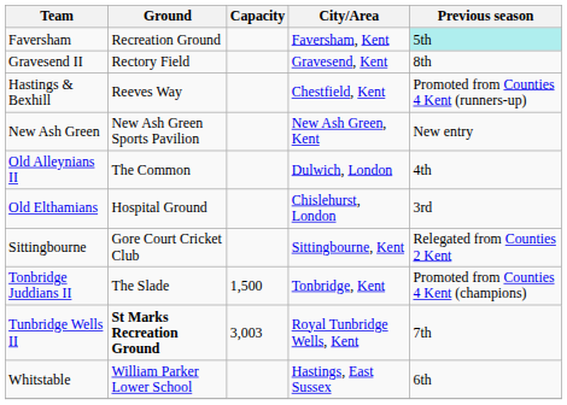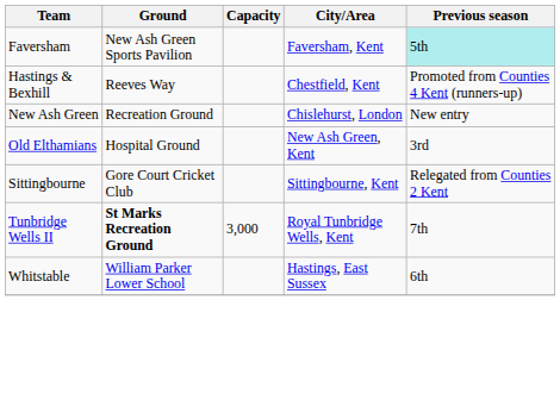Faversham | Ground: Recreation Ground -> New Ash Green Sports Pavilion
- row: Gravesend II | Rectory Field | Gravesend, Kent | 8th
New Ash Green | Ground: New Ash Green Sports Pavilion -> Recreation Ground
New Ash Green | City/Area: New Ash Green, Kent -> Chislehurst, London
- row: Old Alleynians II | The Common | Dulwich, London | 4th
Old Elthamians | City/Area: Chislehurst, London -> New Ash Green, Kent
- row: Tonbridge Juddians II | The Slade | 1,500 | Tonbridge, Kent | Promoted from Counties 4 Kent (champions)
Tunbridge Wells II | Capacity: 3,003 -> 3,000
